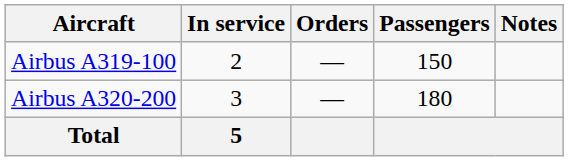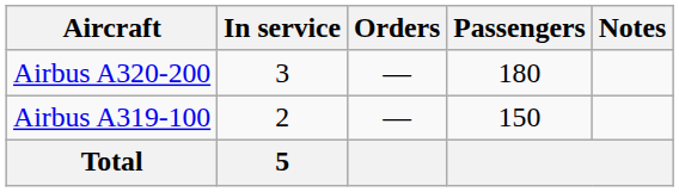rows swapped: Airbus A319-100 <-> Airbus A320-200
